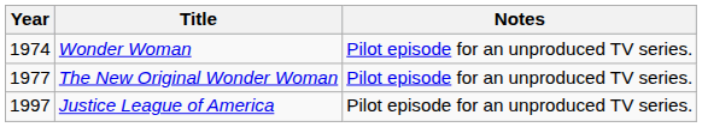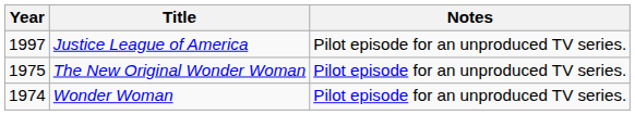rows swapped: Wonder Woman <-> Justice League of America
The New Original Wonder Woman | Year: 1977 -> 1975
